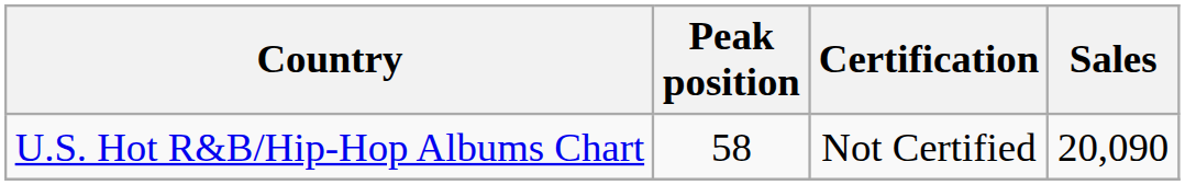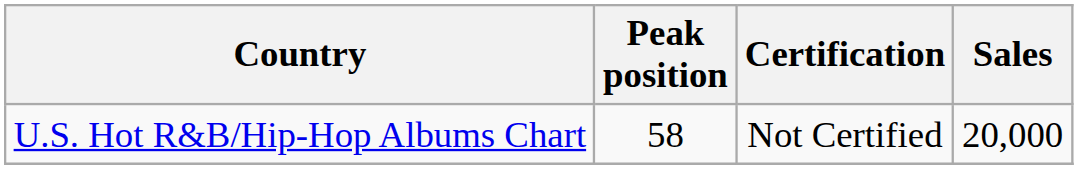U.S. Hot R&B/Hip-Hop Albums Chart | Sales: 20,090 -> 20,000
